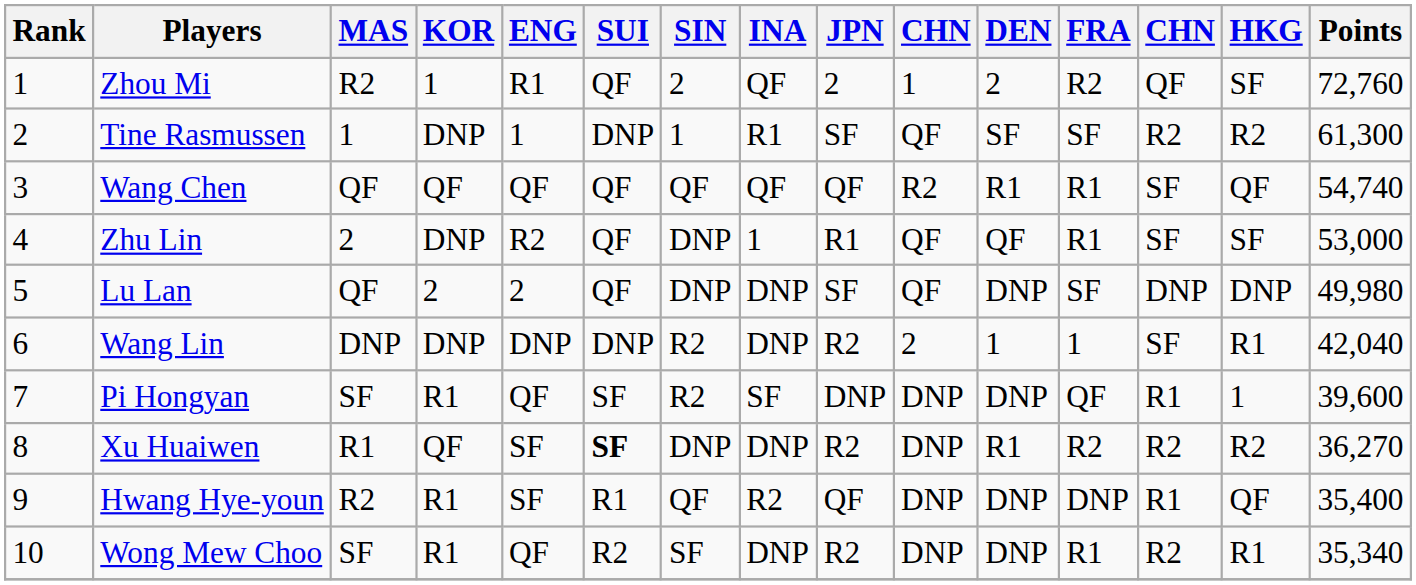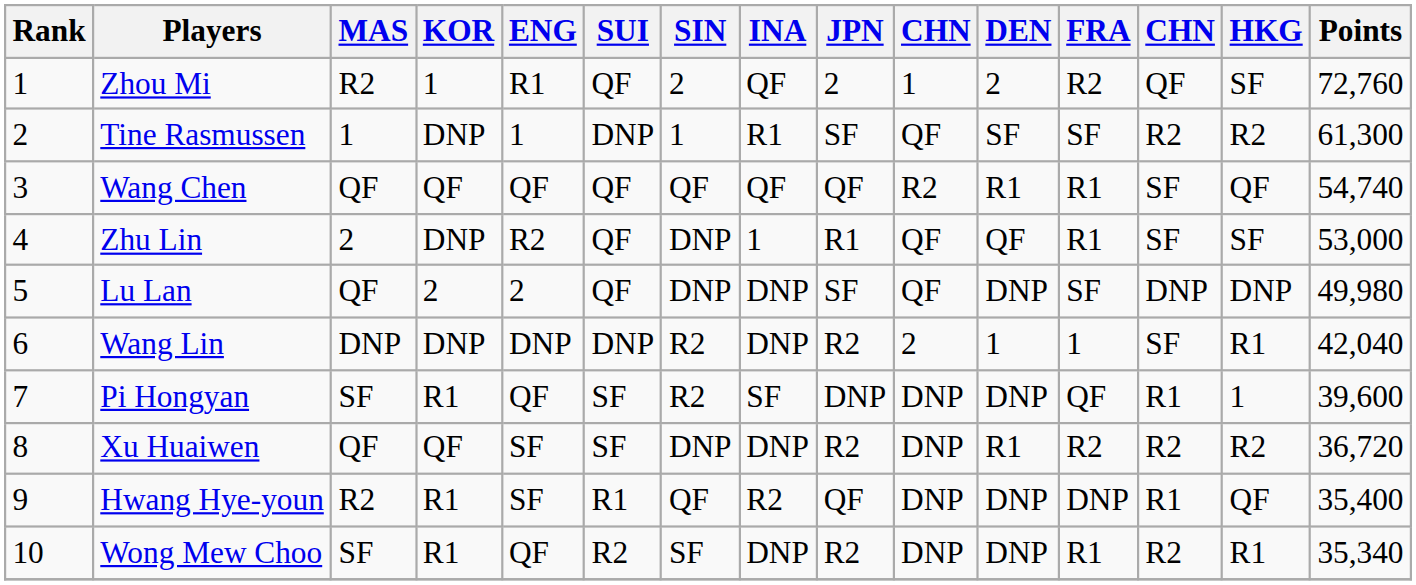Xu Huaiwen | MAS: R1 -> QF
Xu Huaiwen | SUI: bold -> normal
Xu Huaiwen | Points: 36,270 -> 36,720
